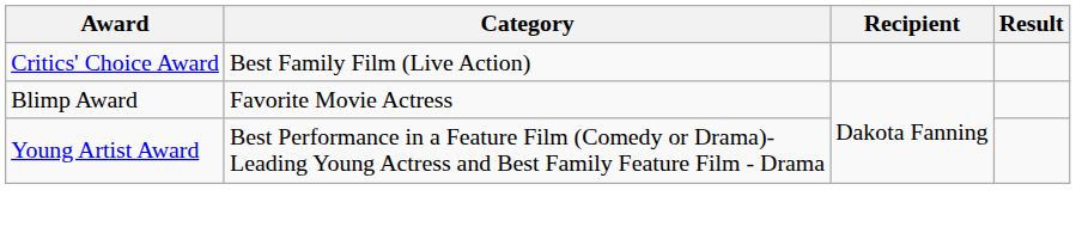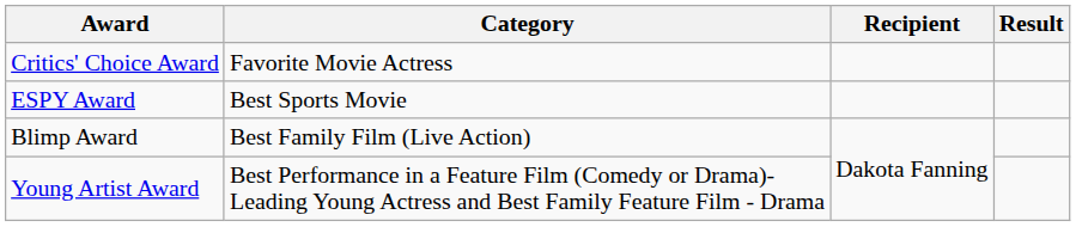Critics' Choice Award | Category: Best Family Film (Live Action) -> Favorite Movie Actress
+ row: ESPY Award | Best Sports Movie
Blimp Award | Category: Favorite Movie Actress -> Best Family Film (Live Action)
